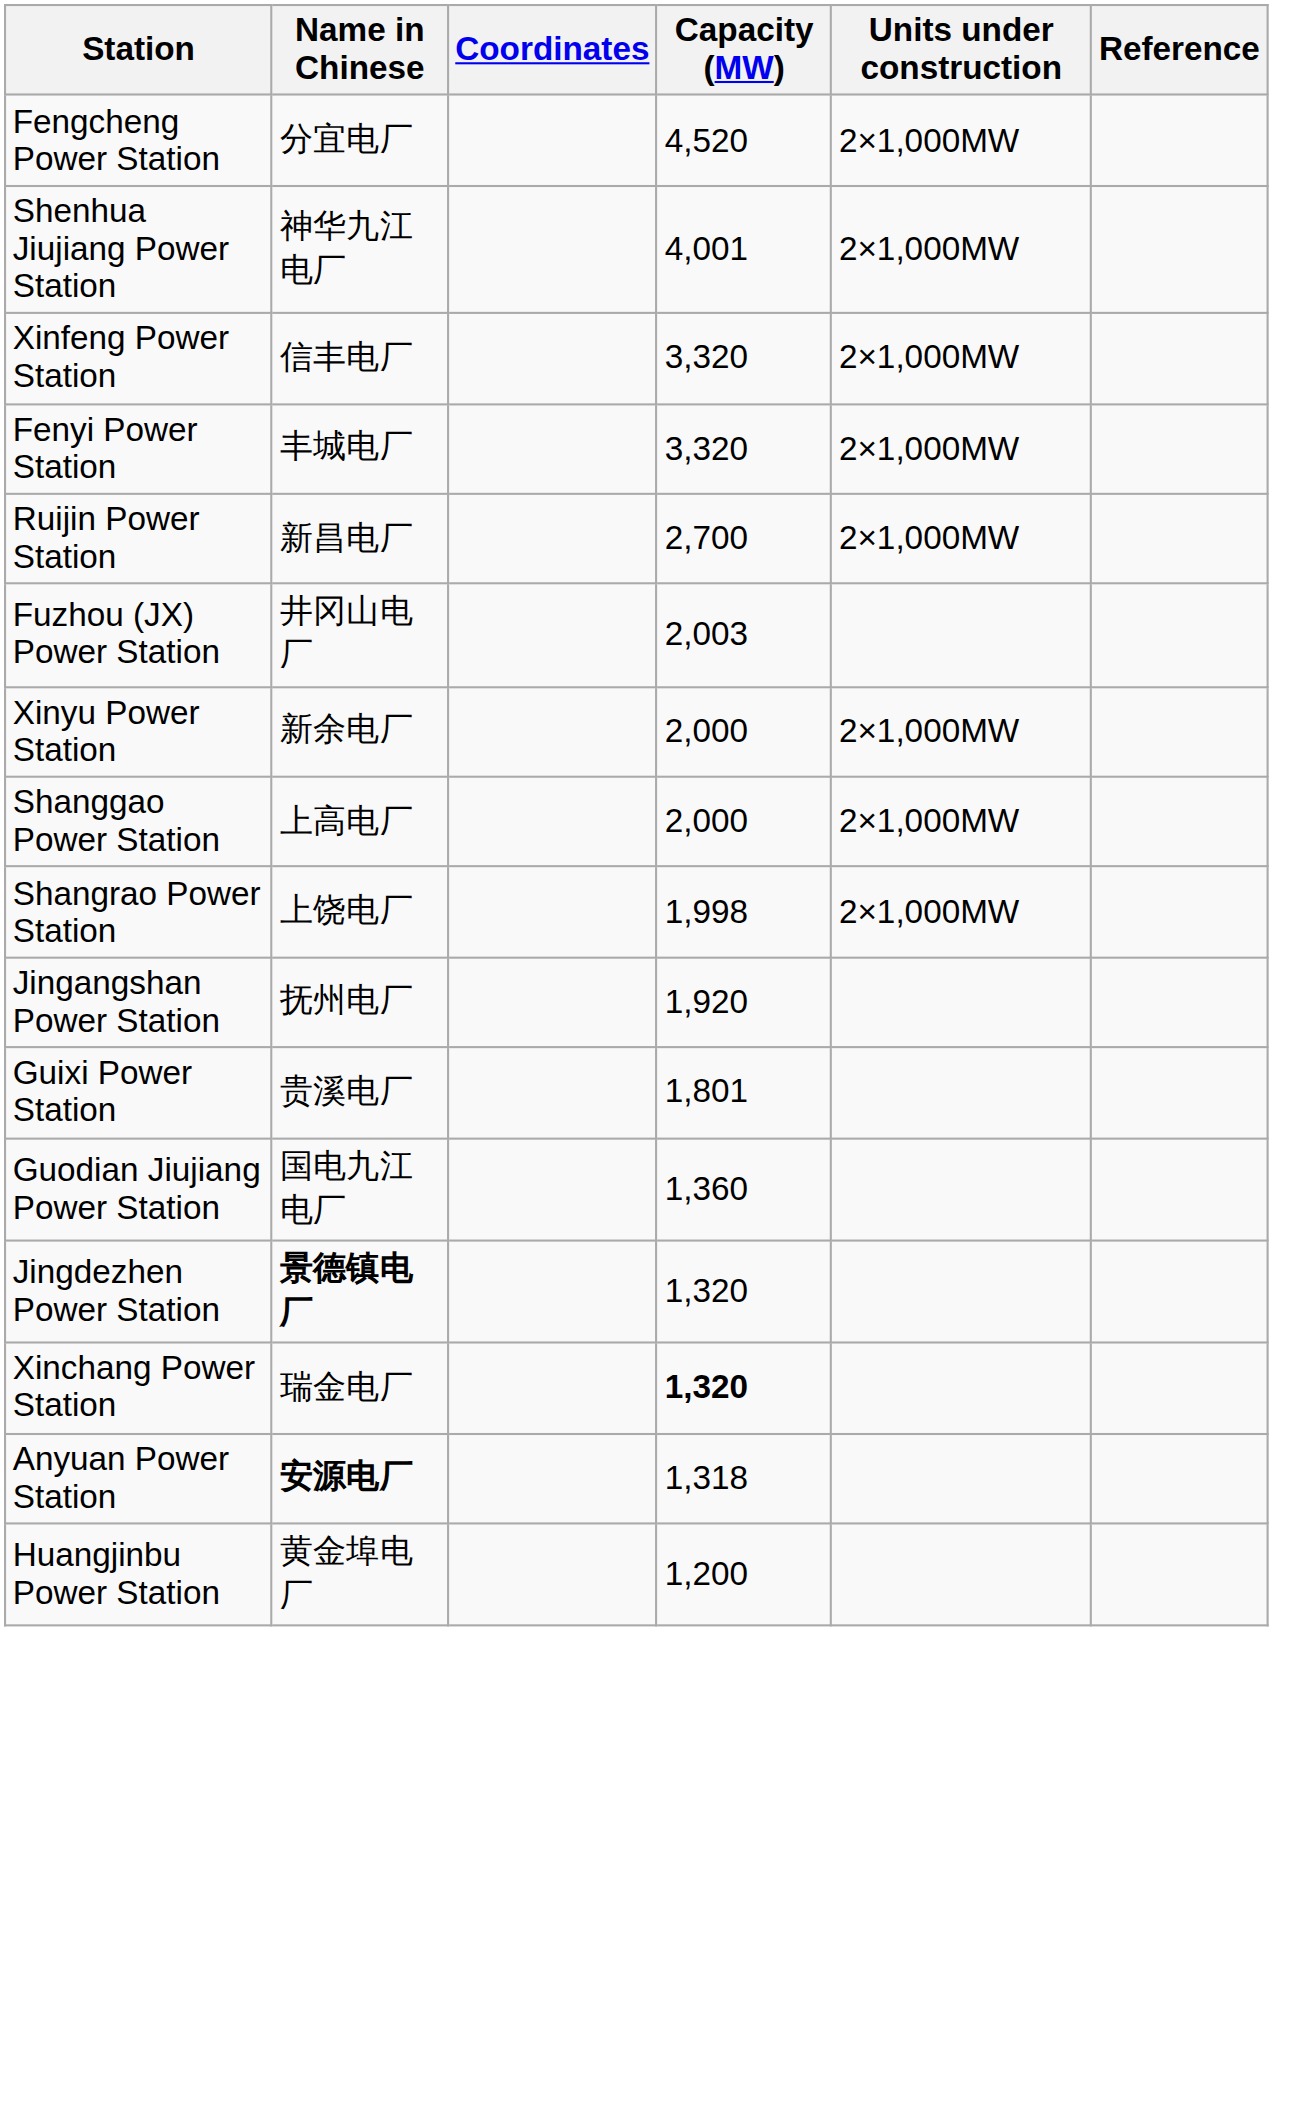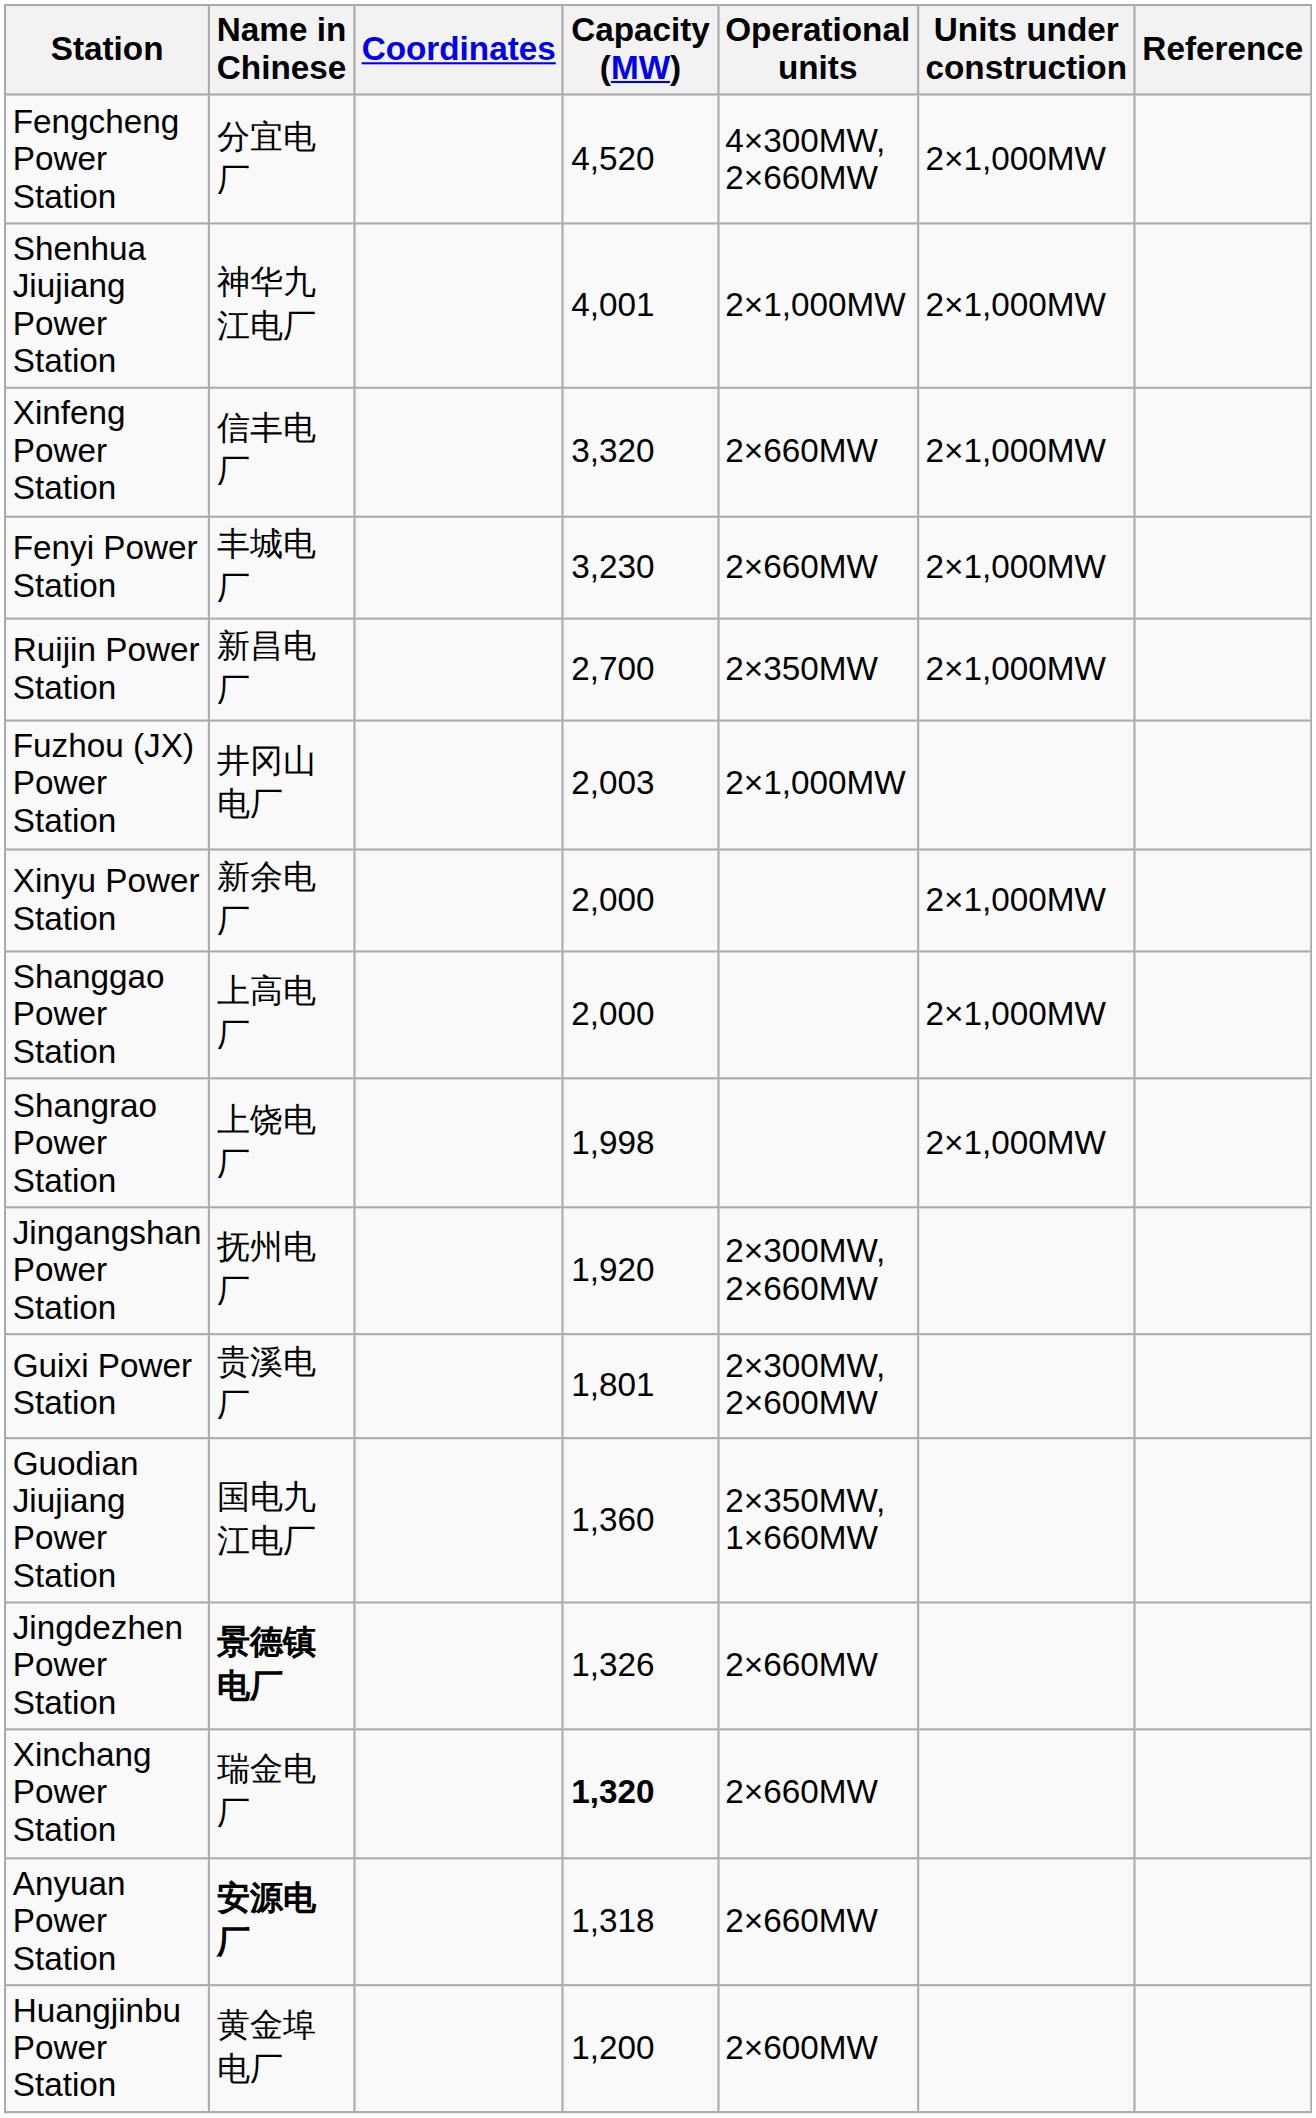+ column: Operational units | 4×300MW, 2×660MW | 2×1,000MW | 2×660MW | 2×660MW | 2×350MW | 2×1,000MW | 2×300MW, 2×660MW | 2×300MW, 2×600MW | 2×350MW, 1×660MW | 2×660MW | 2×660MW | 2×660MW | 2×600MW
Fenyi Power Station | Capacity (MW): 3,320 -> 3,230
Jingdezhen Power Station | Capacity (MW): 1,320 -> 1,326
